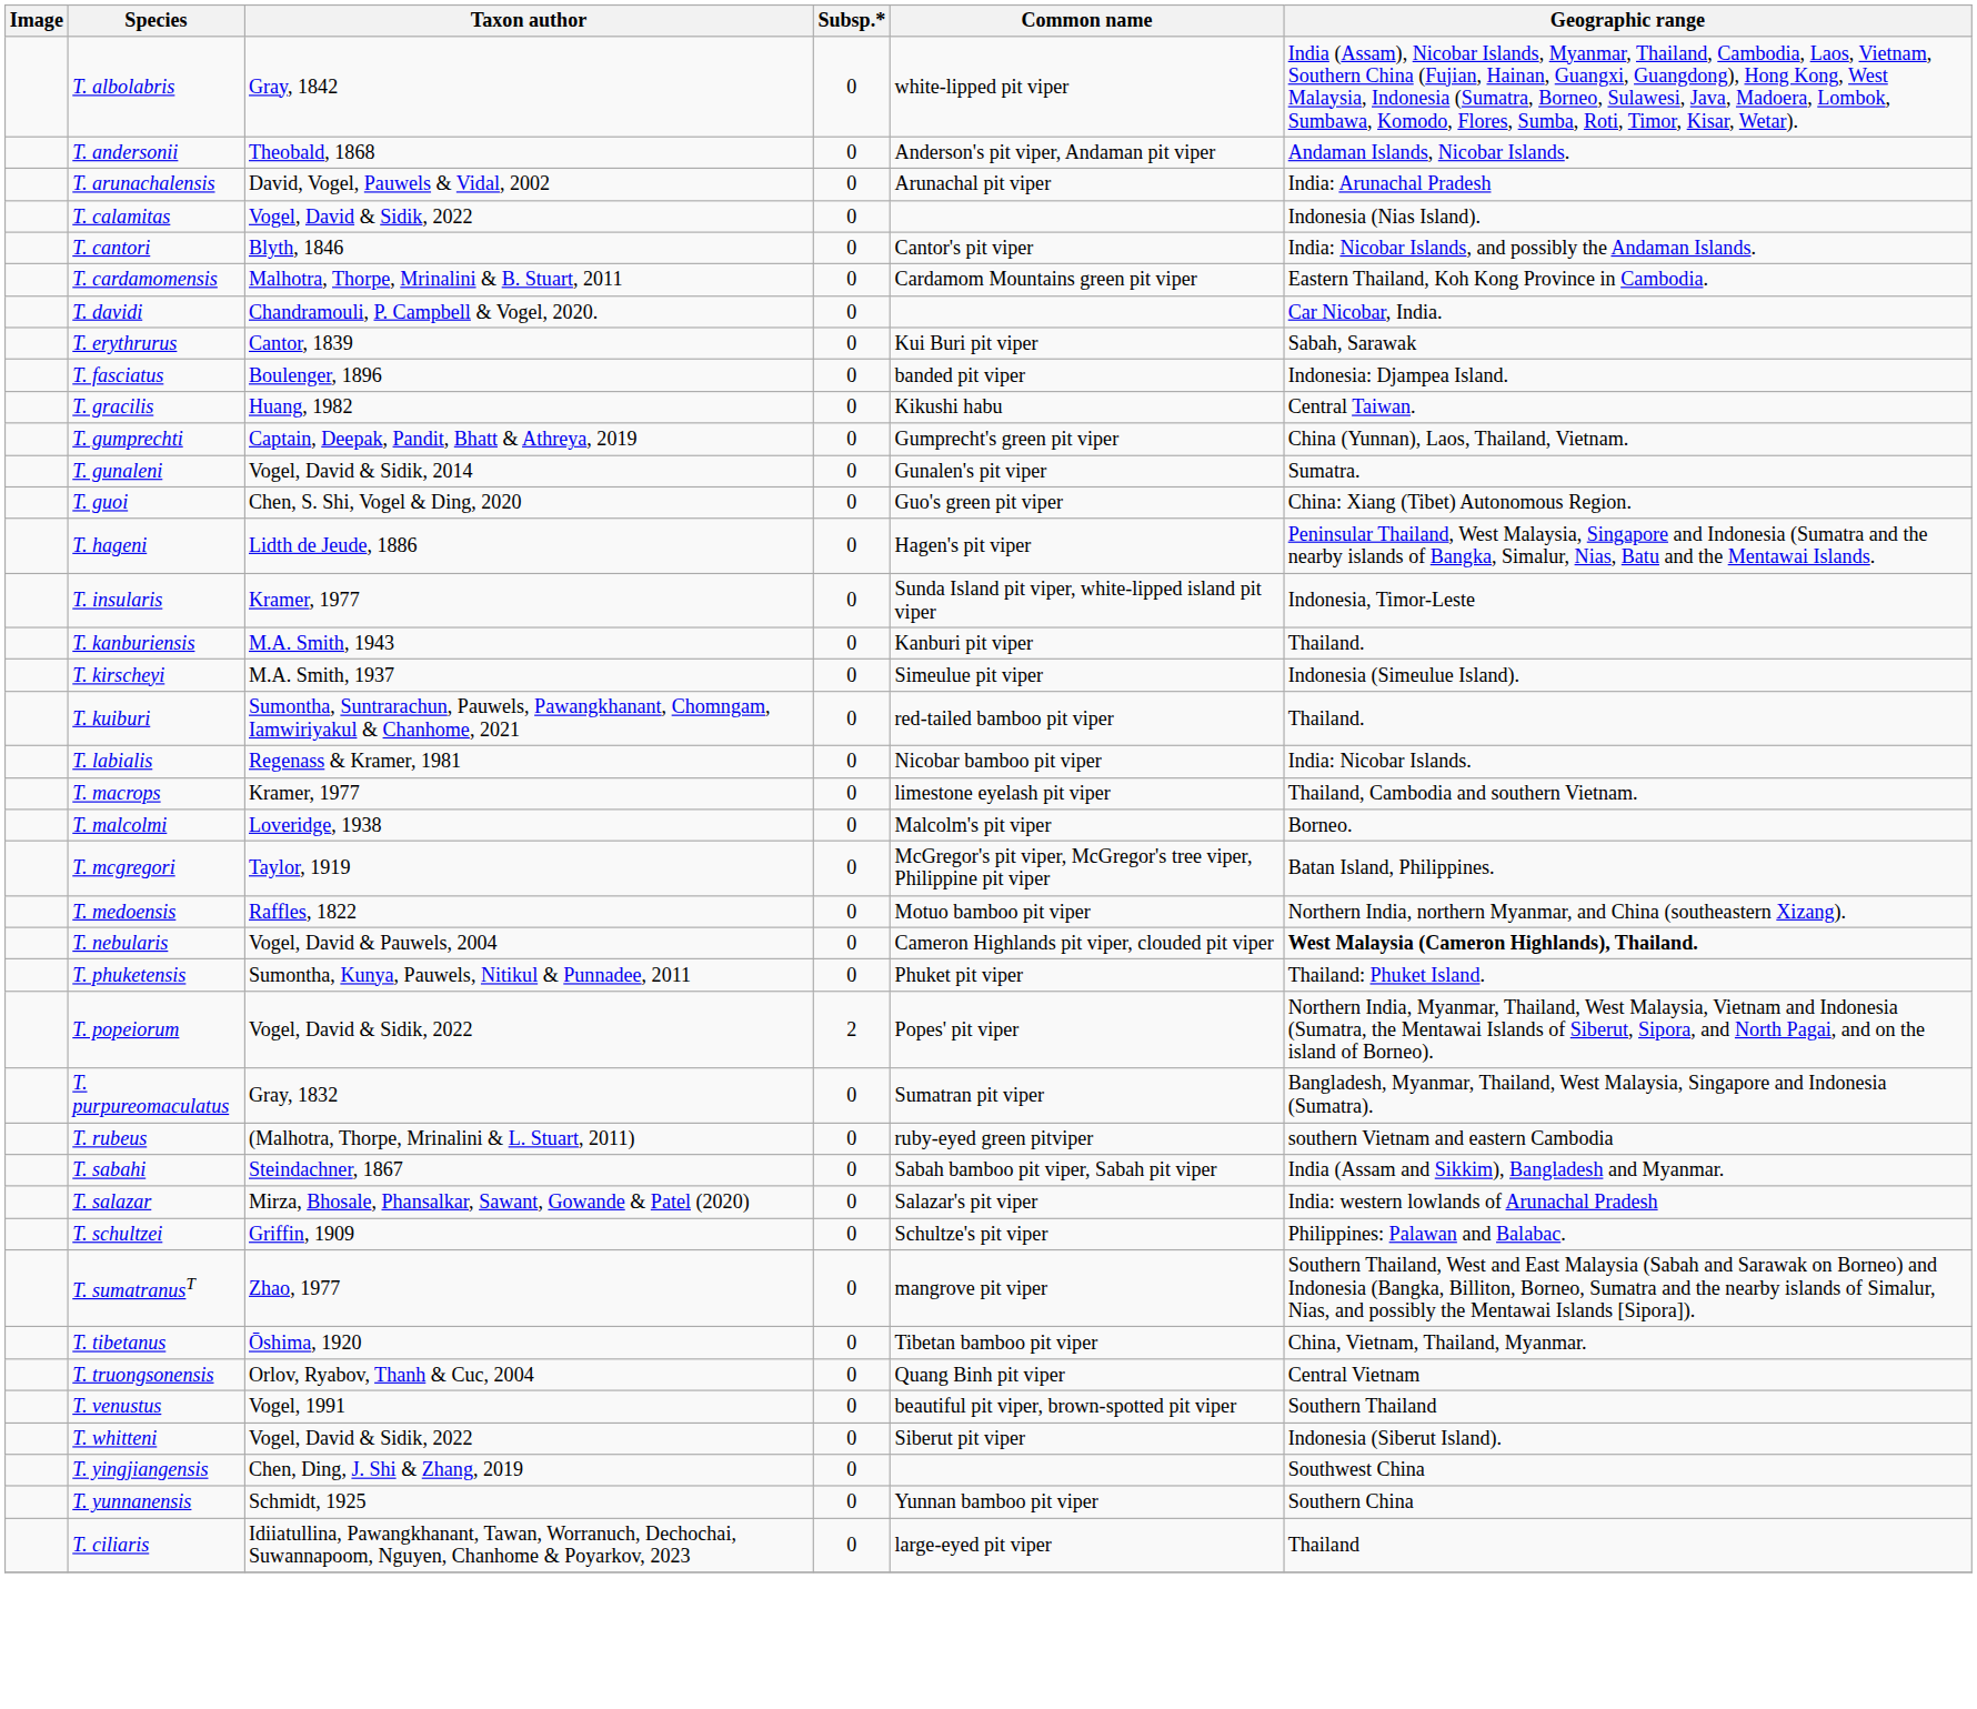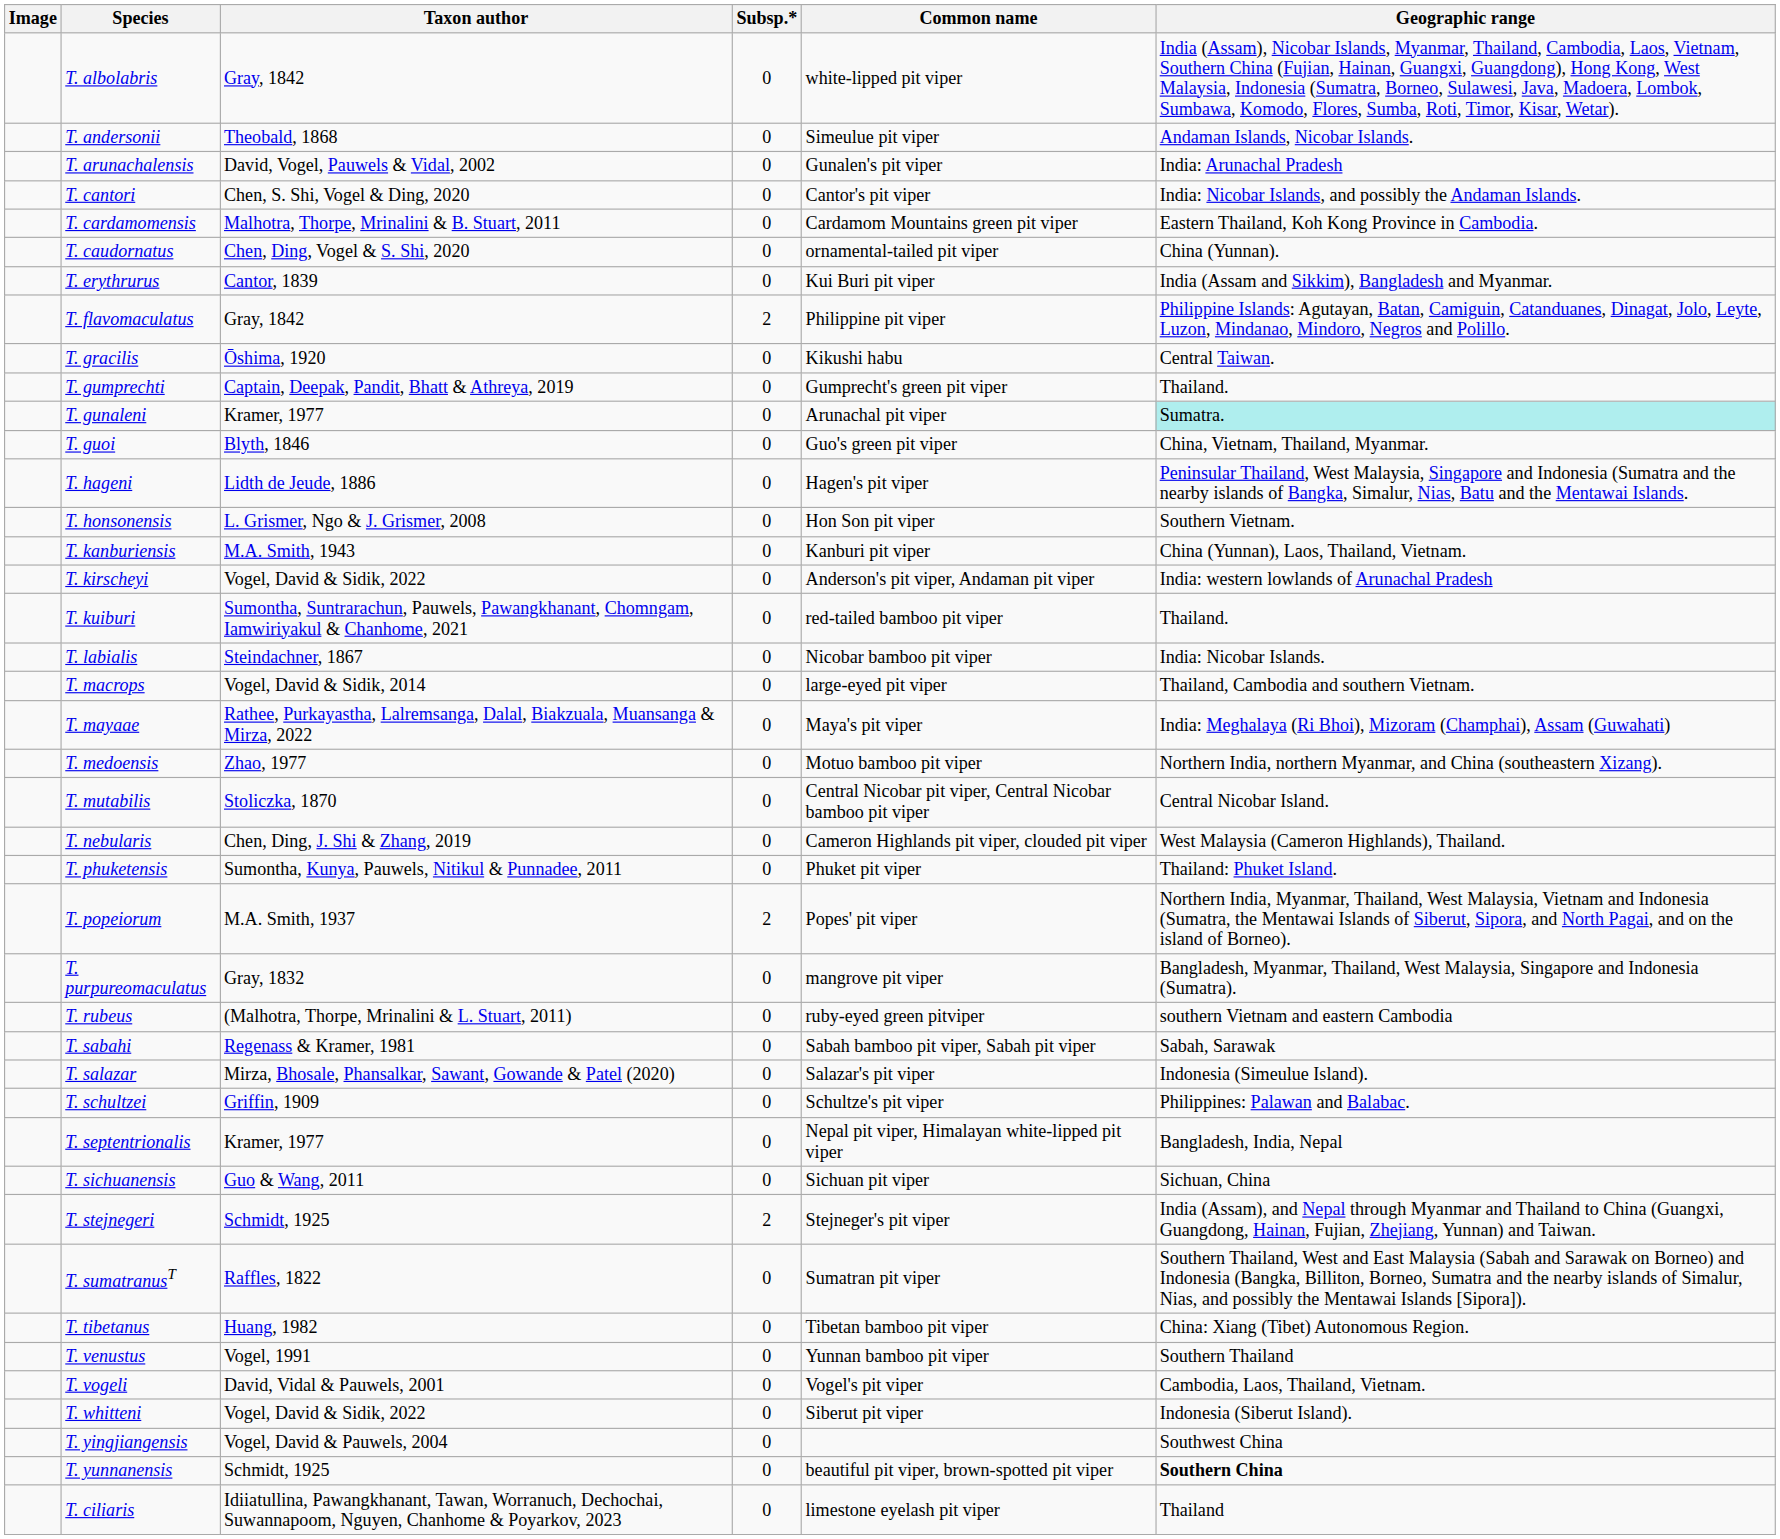T. andersonii | Common name: Anderson's pit viper, Andaman pit viper -> Simeulue pit viper
T. arunachalensis | Common name: Arunachal pit viper -> Gunalen's pit viper
- row: T. calamitas | Vogel, David & Sidik, 2022 | 0 | Indonesia (Nias Island).
T. cantori | Taxon author: Blyth, 1846 -> Chen, S. Shi, Vogel & Ding, 2020
+ row: T. caudornatus | Chen, Ding, Vogel & S. Shi, 2020 | 0 | ornamental-tailed pit viper | China (Yunnan).
- row: T. davidi | Chandramouli, P. Campbell & Vogel, 2020. | 0 | Car Nicobar, India.
T. erythrurus | Geographic range: Sabah, Sarawak -> India (Assam and Sikkim), Bangladesh and Myanmar.
- row: T. fasciatus | Boulenger, 1896 | 0 | banded pit viper | Indonesia: Djampea Island.
+ row: T. flavomaculatus | Gray, 1842 | 2 | Philippine pit viper | Philippine Islands: Agutayan, Batan, Camiguin, Catanduanes, Dinagat, Jolo, Leyte, Luzon, Mindanao, Mindoro, Negros and Polillo.
T. gracilis | Taxon author: Huang, 1982 -> Ōshima, 1920
T. gumprechti | Geographic range: China (Yunnan), Laos, Thailand, Vietnam. -> Thailand.
T. gunaleni | Taxon author: Vogel, David & Sidik, 2014 -> Kramer, 1977
T. gunaleni | Common name: Gunalen's pit viper -> Arunachal pit viper
T. gunaleni | Geographic range: no background -> paleturquoise background
T. guoi | Taxon author: Chen, S. Shi, Vogel & Ding, 2020 -> Blyth, 1846
T. guoi | Geographic range: China: Xiang (Tibet) Autonomous Region. -> China, Vietnam, Thailand, Myanmar.
+ row: T. honsonensis | L. Grismer, Ngo & J. Grismer, 2008 | 0 | Hon Son pit viper | Southern Vietnam.
- row: T. insularis | Kramer, 1977 | 0 | Sunda Island pit viper, white-lipped island pit viper | Indonesia, Timor-Leste
T. kanburiensis | Geographic range: Thailand. -> China (Yunnan), Laos, Thailand, Vietnam.
T. kirscheyi | Taxon author: M.A. Smith, 1937 -> Vogel, David & Sidik, 2022
T. kirscheyi | Common name: Simeulue pit viper -> Anderson's pit viper, Andaman pit viper
T. kirscheyi | Geographic range: Indonesia (Simeulue Island). -> India: western lowlands of Arunachal Pradesh
T. labialis | Taxon author: Regenass & Kramer, 1981 -> Steindachner, 1867
T. macrops | Taxon author: Kramer, 1977 -> Vogel, David & Sidik, 2014
T. macrops | Common name: limestone eyelash pit viper -> large-eyed pit viper
- row: T. malcolmi | Loveridge, 1938 | 0 | Malcolm's pit viper | Borneo.
+ row: T. mayaae | Rathee, Purkayastha, Lalremsanga, Dalal, Biakzuala, Muansanga & Mirza, 2022 | 0 | Maya's pit viper | India: Meghalaya (Ri Bhoi), Mizoram (Champhai), Assam (Guwahati)
- row: T. mcgregori | Taylor, 1919 | 0 | McGregor's pit viper, McGregor's tree viper, Philippine pit viper | Batan Island, Philippines.
T. medoensis | Taxon author: Raffles, 1822 -> Zhao, 1977
+ row: T. mutabilis | Stoliczka, 1870 | 0 | Central Nicobar pit viper, Central Nicobar bamboo pit viper | Central Nicobar Island.
T. nebularis | Taxon author: Vogel, David & Pauwels, 2004 -> Chen, Ding, J. Shi & Zhang, 2019
T. nebularis | Geographic range: bold -> normal
T. popeiorum | Taxon author: Vogel, David & Sidik, 2022 -> M.A. Smith, 1937
T. purpureomaculatus | Common name: Sumatran pit viper -> mangrove pit viper
T. sabahi | Taxon author: Steindachner, 1867 -> Regenass & Kramer, 1981
T. sabahi | Geographic range: India (Assam and Sikkim), Bangladesh and Myanmar. -> Sabah, Sarawak
T. salazar | Geographic range: India: western lowlands of Arunachal Pradesh -> Indonesia (Simeulue Island).
+ row: T. septentrionalis | Kramer, 1977 | 0 | Nepal pit viper, Himalayan white-lipped pit viper | Bangladesh, India, Nepal
+ row: T. sichuanensis | Guo & Wang, 2011 | 0 | Sichuan pit viper | Sichuan, China
+ row: T. stejnegeri | Schmidt, 1925 | 2 | Stejneger's pit viper | India (Assam), and Nepal through Myanmar and Thailand to China (Guangxi, Guangdong, Hainan, Fujian, Zhejiang, Yunnan) and Taiwan.
T. sumatranusT | Taxon author: Zhao, 1977 -> Raffles, 1822
T. sumatranusT | Common name: mangrove pit viper -> Sumatran pit viper
T. tibetanus | Taxon author: Ōshima, 1920 -> Huang, 1982
T. tibetanus | Geographic range: China, Vietnam, Thailand, Myanmar. -> China: Xiang (Tibet) Autonomous Region.
- row: T. truongsonensis | Orlov, Ryabov, Thanh & Cuc, 2004 | 0 | Quang Binh pit viper | Central Vietnam
T. venustus | Common name: beautiful pit viper, brown-spotted pit viper -> Yunnan bamboo pit viper
+ row: T. vogeli | David, Vidal & Pauwels, 2001 | 0 | Vogel's pit viper | Cambodia, Laos, Thailand, Vietnam.
T. yingjiangensis | Taxon author: Chen, Ding, J. Shi & Zhang, 2019 -> Vogel, David & Pauwels, 2004
T. yunnanensis | Common name: Yunnan bamboo pit viper -> beautiful pit viper, brown-spotted pit viper
T. yunnanensis | Geographic range: normal -> bold
T. ciliaris | Common name: large-eyed pit viper -> limestone eyelash pit viper
